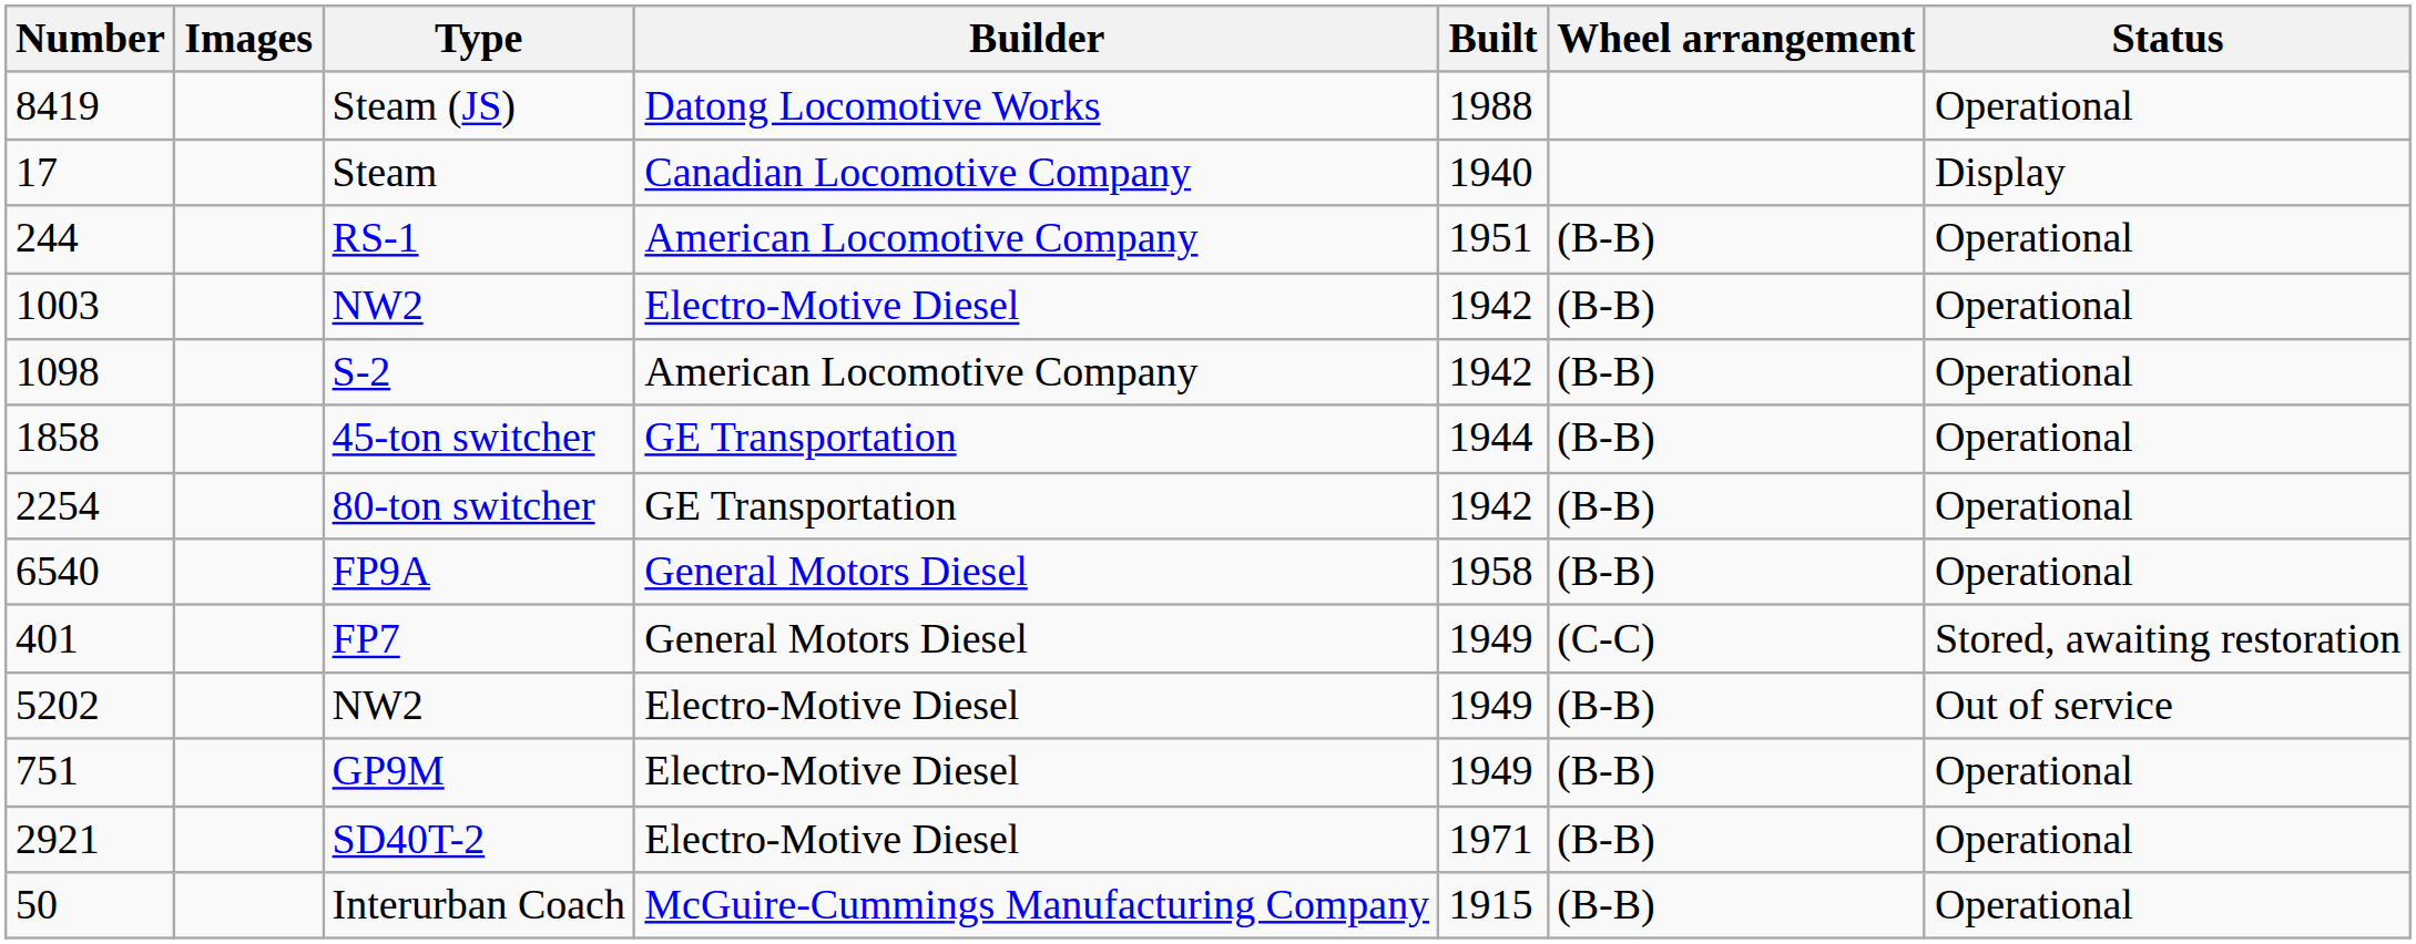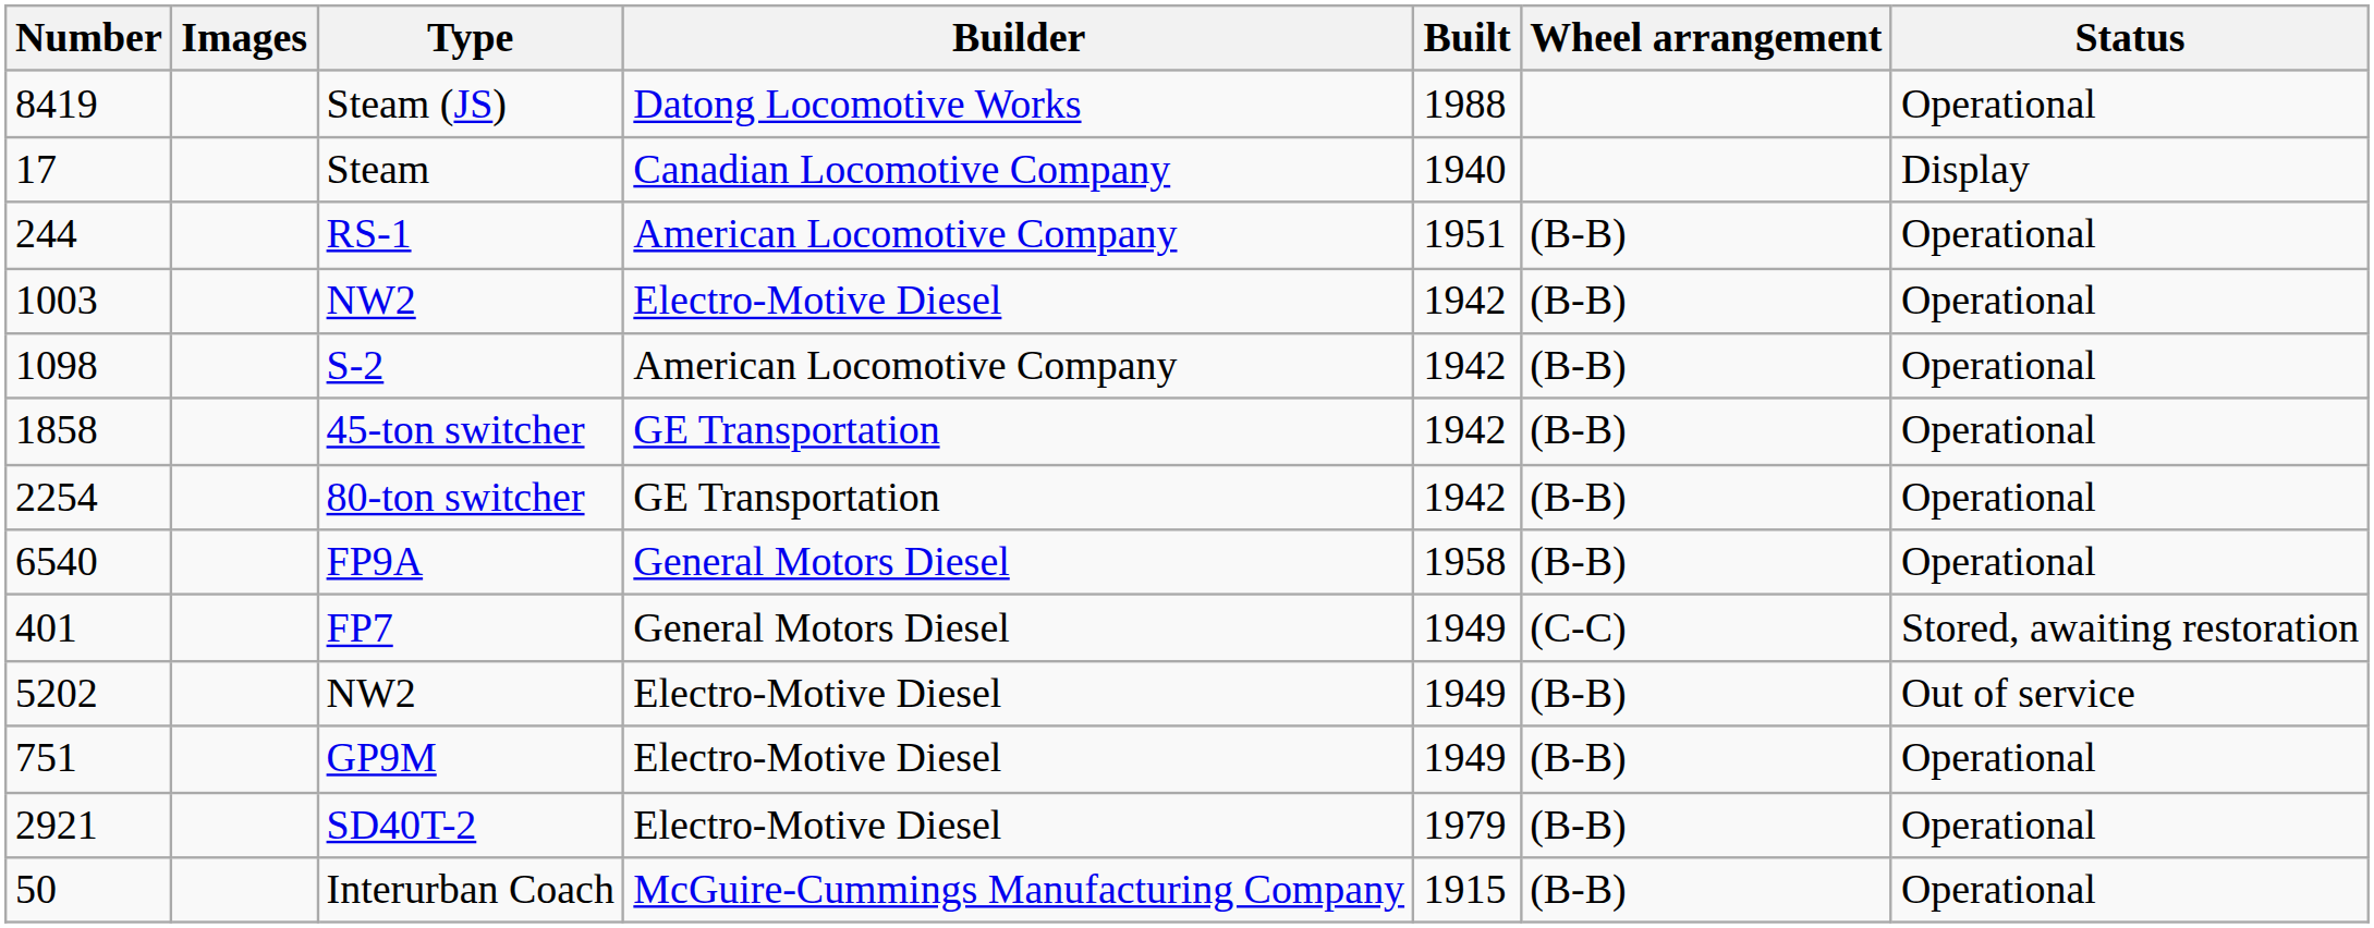45-ton switcher | Built: 1944 -> 1942
SD40T-2 | Built: 1971 -> 1979
